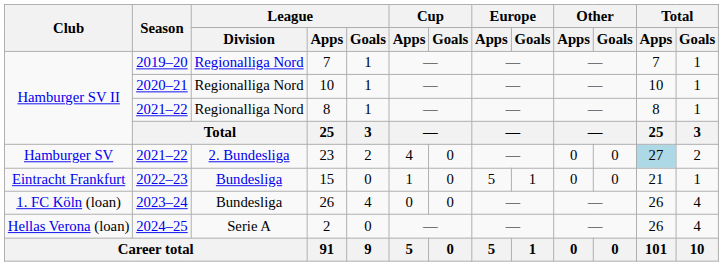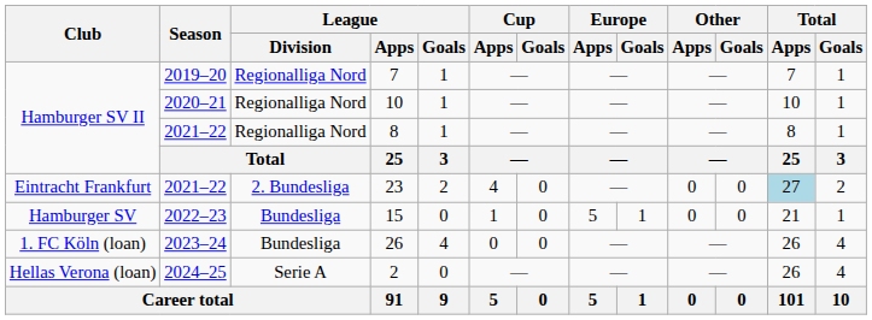23 | Club: Hamburger SV -> Eintracht Frankfurt
15 | Club: Eintracht Frankfurt -> Hamburger SV
